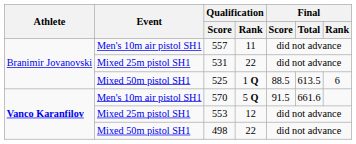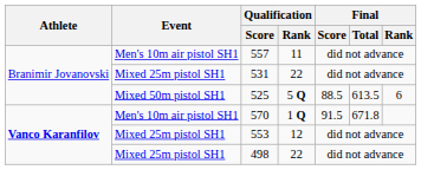525 | Qualification / Rank: 1 Q -> 5 Q
570 | Qualification / Rank: 5 Q -> 1 Q
570 | Final / Total: 661.6 -> 671.8
498 | Event: Mixed 50m pistol SH1 -> Mixed 25m pistol SH1
